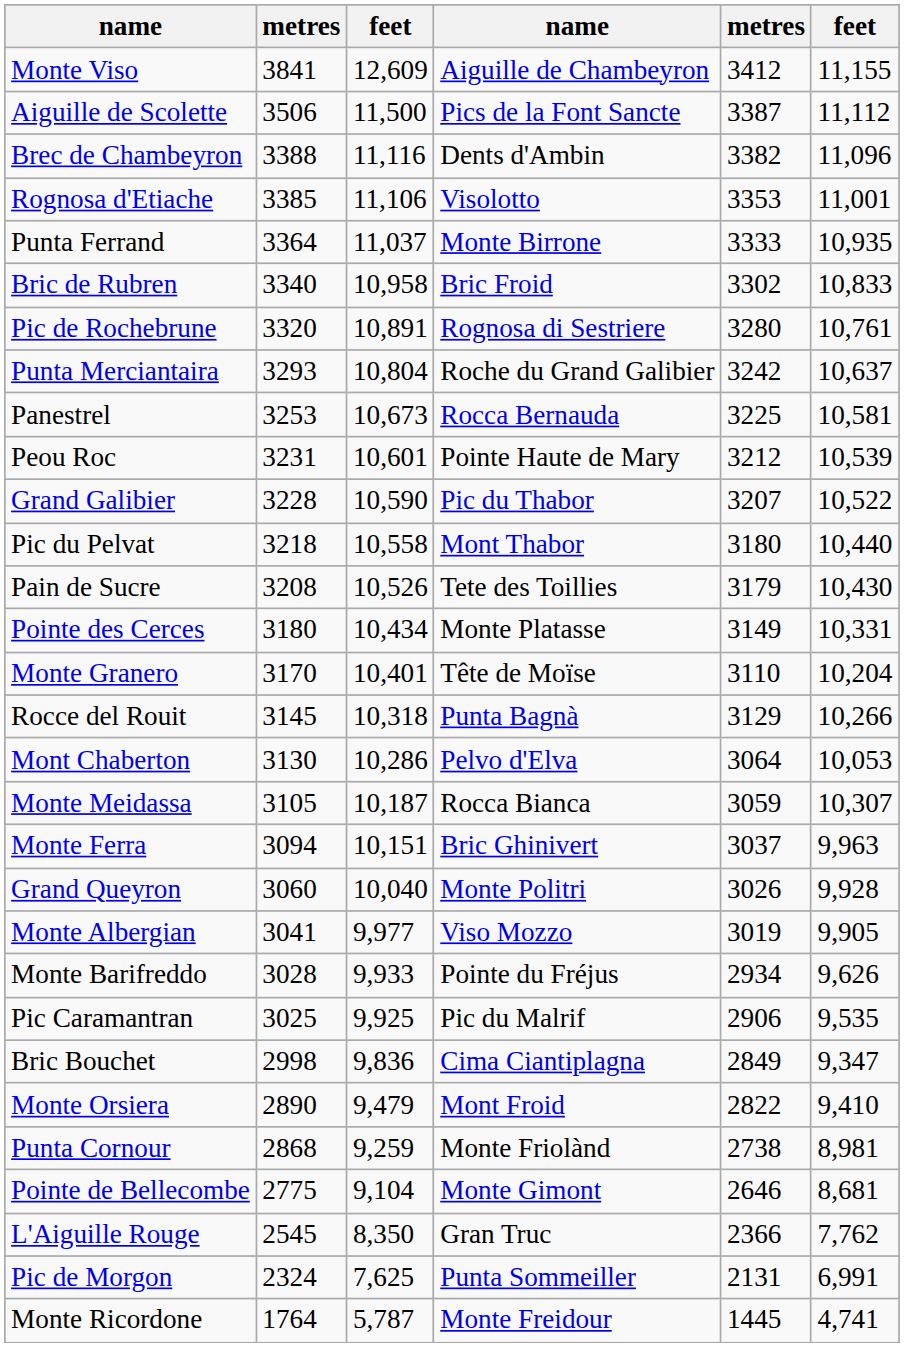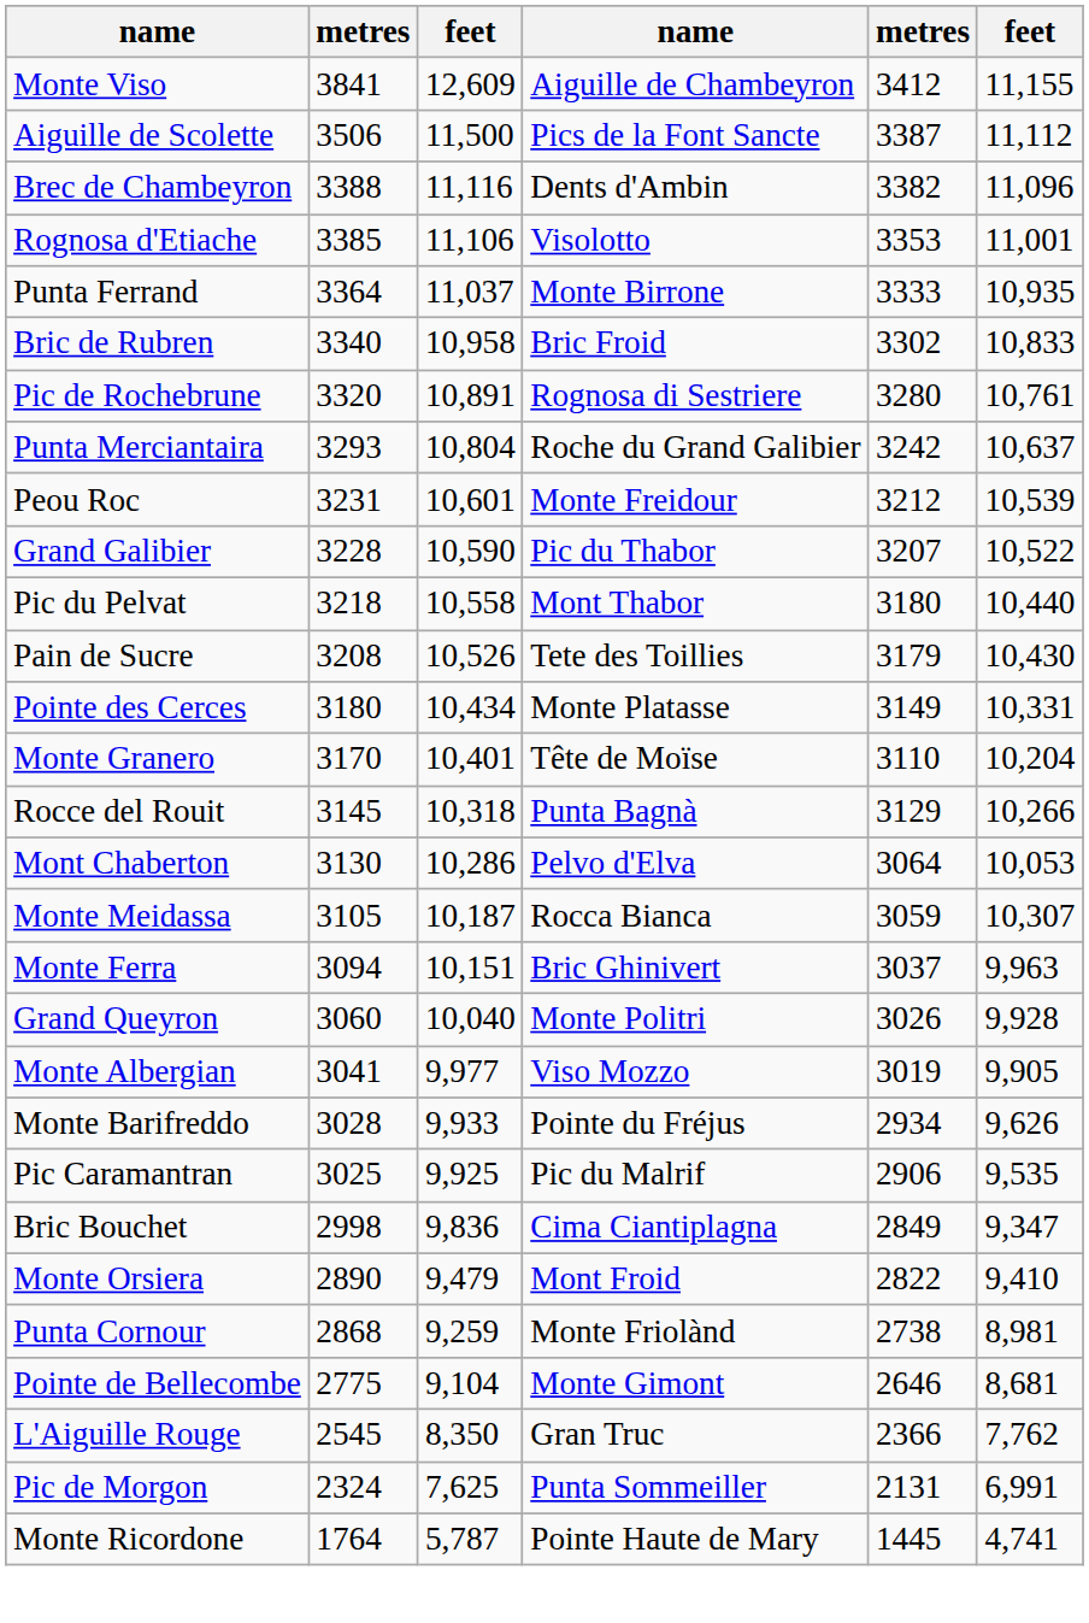- row: Panestrel | 3253 | 10,673 | Rocca Bernauda | 3225 | 10,581
Peou Roc | column 4: Pointe Haute de Mary -> Monte Freidour
Monte Ricordone | column 4: Monte Freidour -> Pointe Haute de Mary
